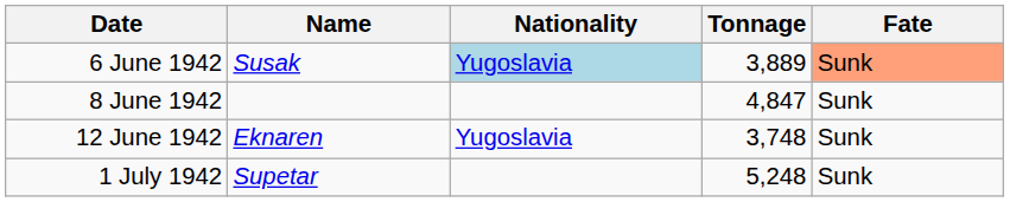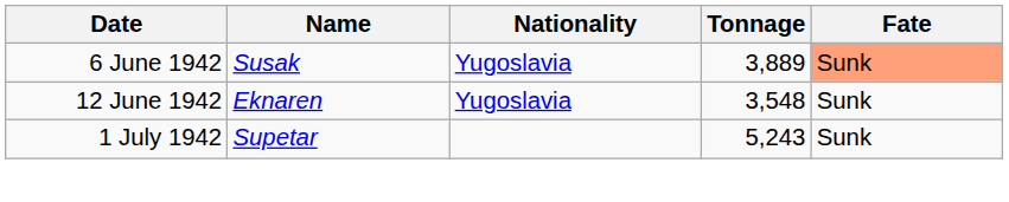6 June 1942 | Nationality: lightblue background -> no background
- row: 8 June 1942 | 4,847 | Sunk
12 June 1942 | Tonnage: 3,748 -> 3,548
1 July 1942 | Tonnage: 5,248 -> 5,243
